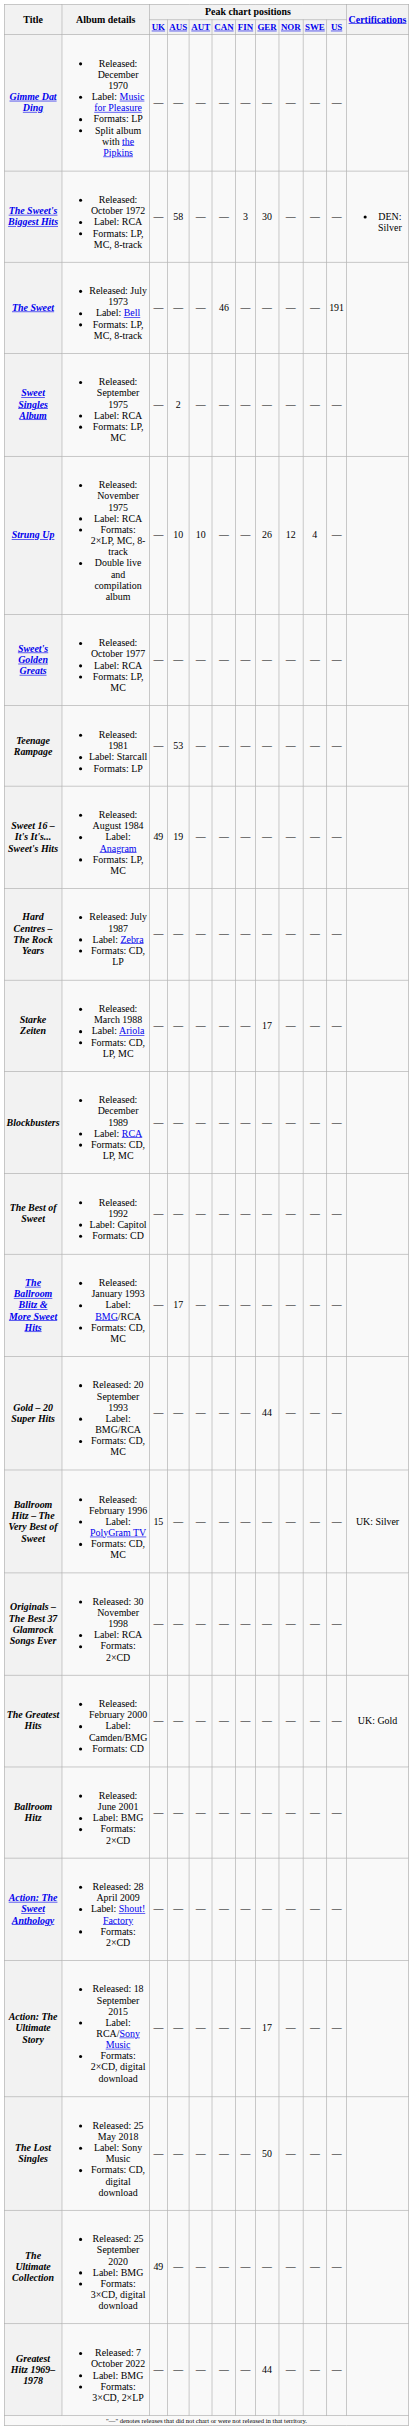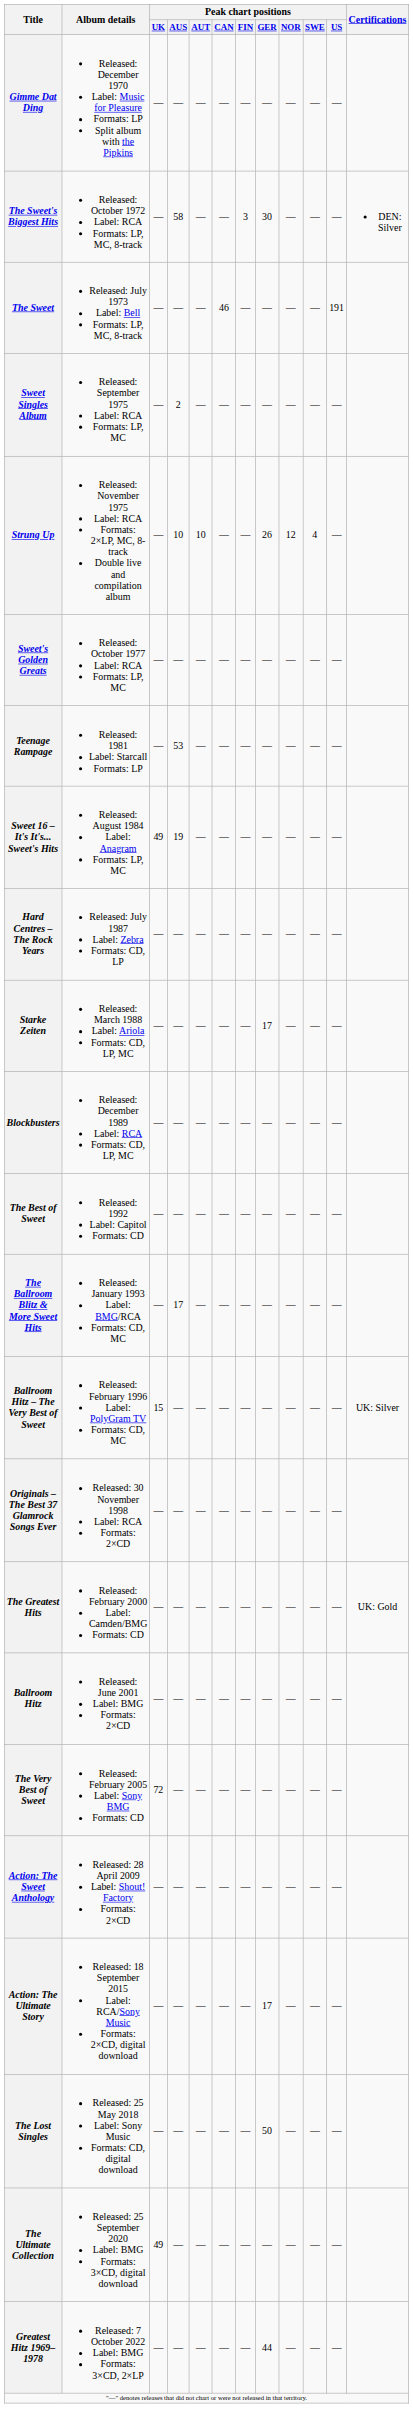- row: Gold – 20 Super Hits | Released: 20 September 1993 Label: BMG/RCA Formats: CD, MC | — | — | — | — | — | 44 | — | — | —
+ row: The Very Best of Sweet | Released: February 2005 Label: Sony BMG Formats: CD | 72 | — | — | — | — | — | — | — | —
